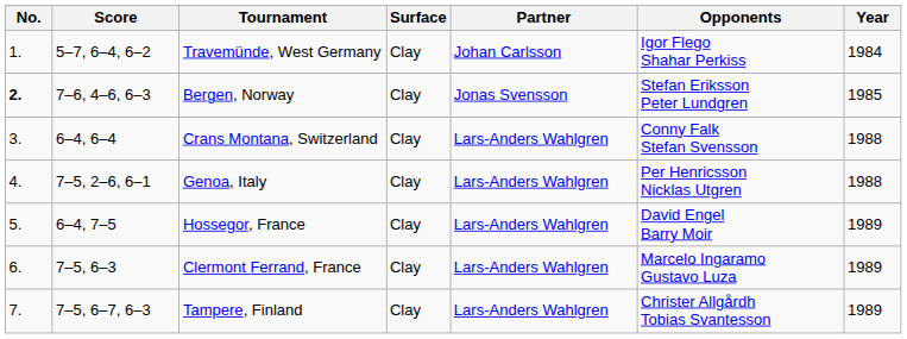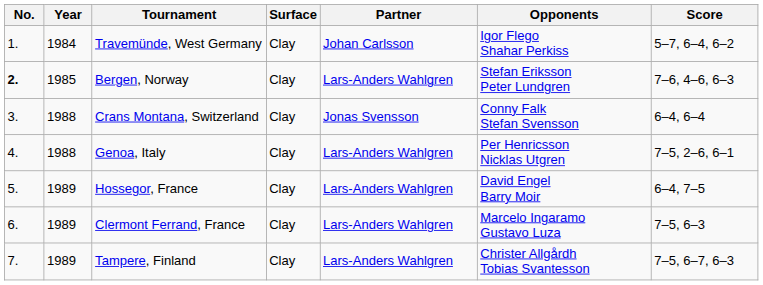columns swapped: Year <-> Score
Bergen, Norway | Partner: Jonas Svensson -> Lars-Anders Wahlgren
Crans Montana, Switzerland | Partner: Lars-Anders Wahlgren -> Jonas Svensson
